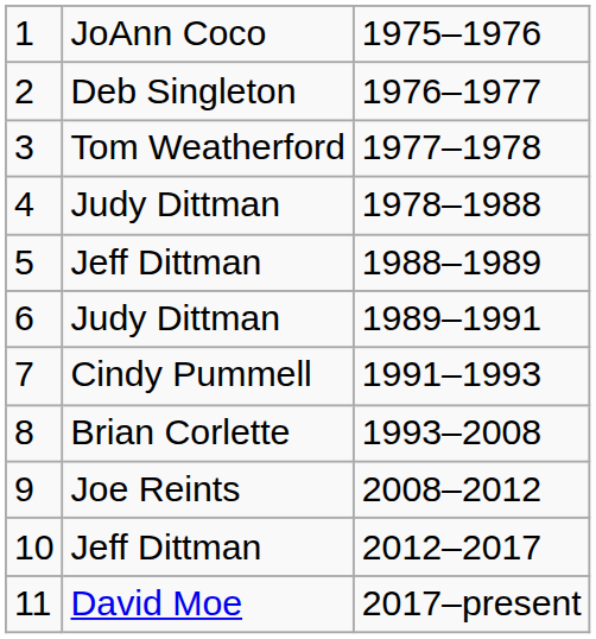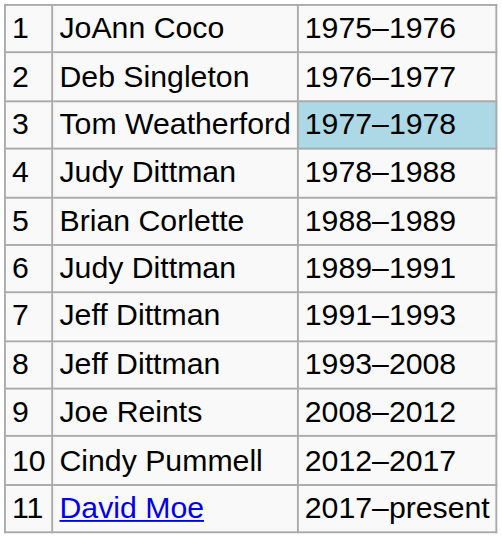3 | column 3: no background -> lightblue background
5 | column 2: Jeff Dittman -> Brian Corlette
7 | column 2: Cindy Pummell -> Jeff Dittman
8 | column 2: Brian Corlette -> Jeff Dittman
10 | column 2: Jeff Dittman -> Cindy Pummell
